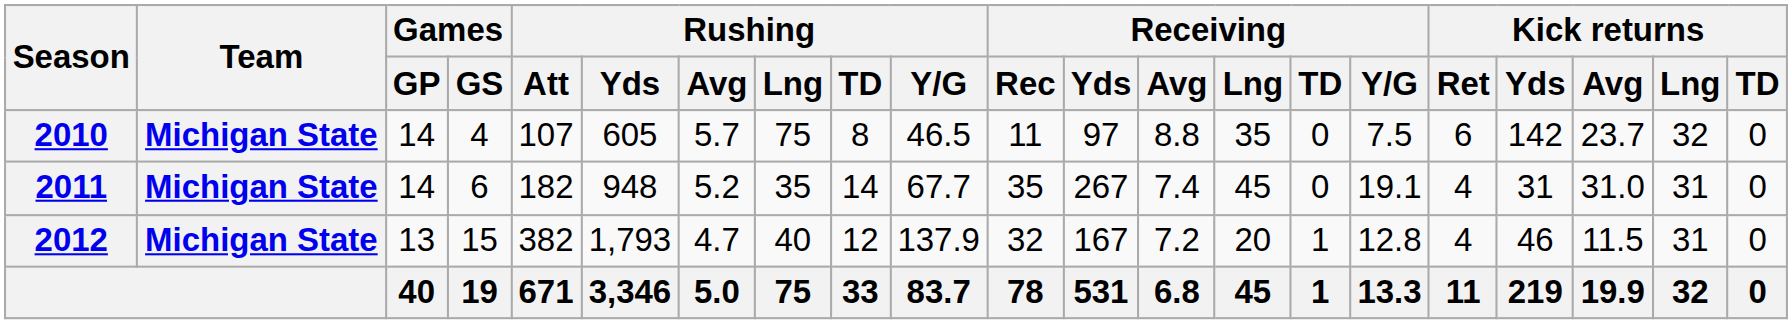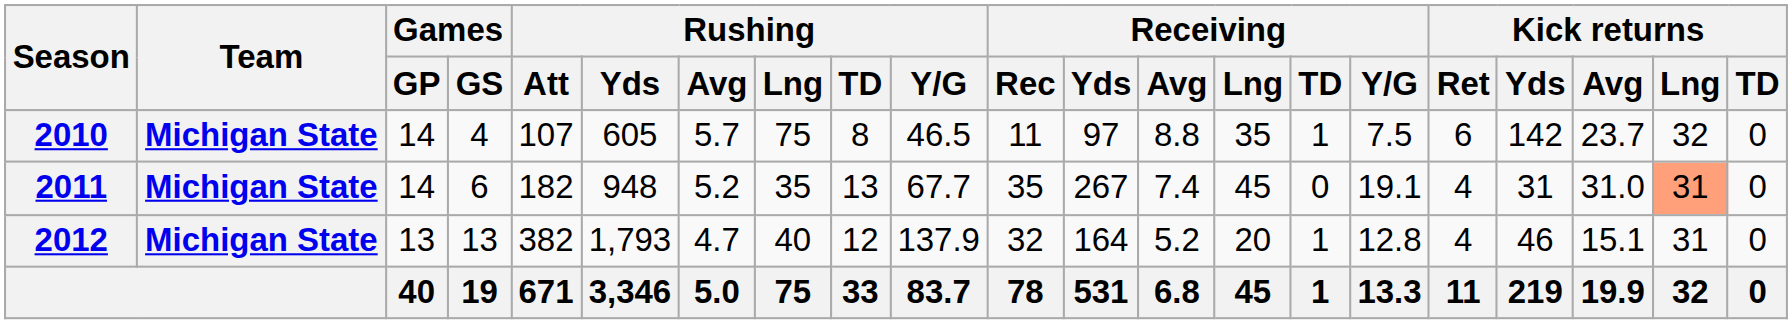2010 | Receiving / TD: 0 -> 1
2011 | Rushing / TD: 14 -> 13
2011 | Kick returns / Lng: no background -> lightsalmon background
2012 | Games / GS: 15 -> 13
2012 | Receiving / Yds: 167 -> 164
2012 | Receiving / Avg: 7.2 -> 5.2
2012 | Kick returns / Avg: 11.5 -> 15.1
